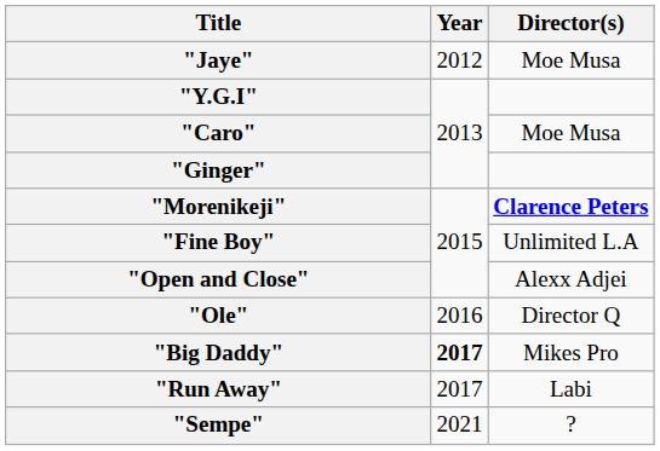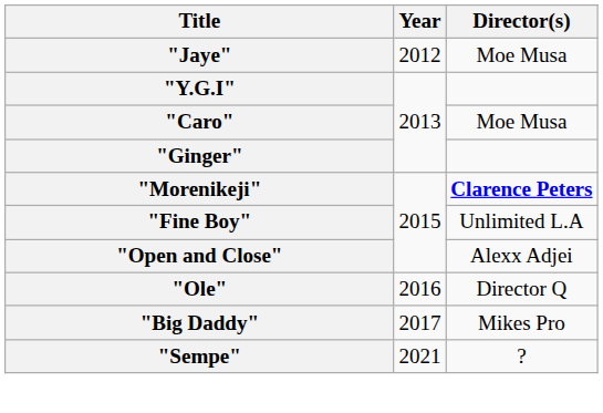"Big Daddy" | Year: bold -> normal
- row: "Run Away" | 2017 | Labi
